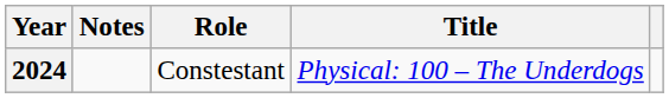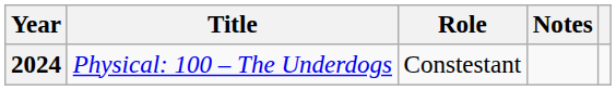columns swapped: Title <-> Notes
